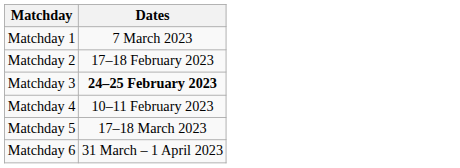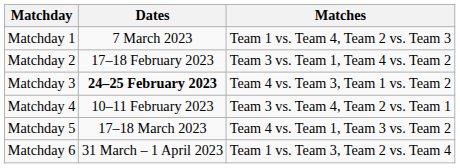+ column: Matches | Team 1 vs. Team 4, Team 2 vs. Team 3 | Team 3 vs. Team 1, Team 4 vs. Team 2 | Team 4 vs. Team 3, Team 1 vs. Team 2 | Team 3 vs. Team 4, Team 2 vs. Team 1 | Team 4 vs. Team 1, Team 3 vs. Team 2 | Team 1 vs. Team 3, Team 2 vs. Team 4
